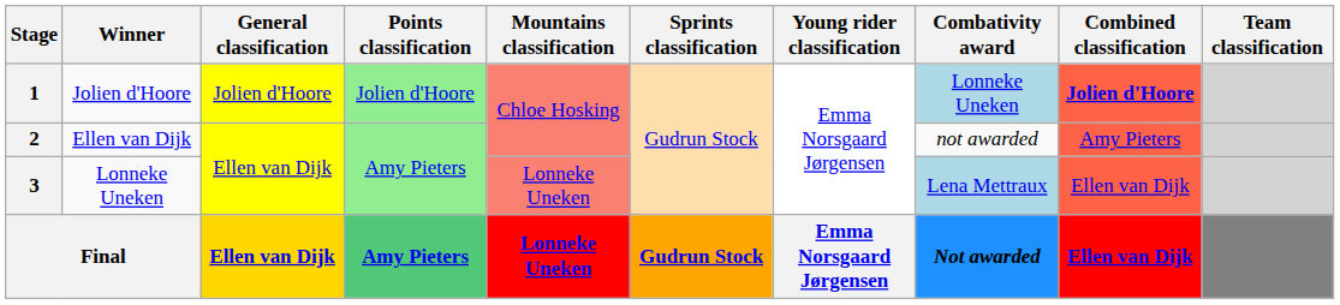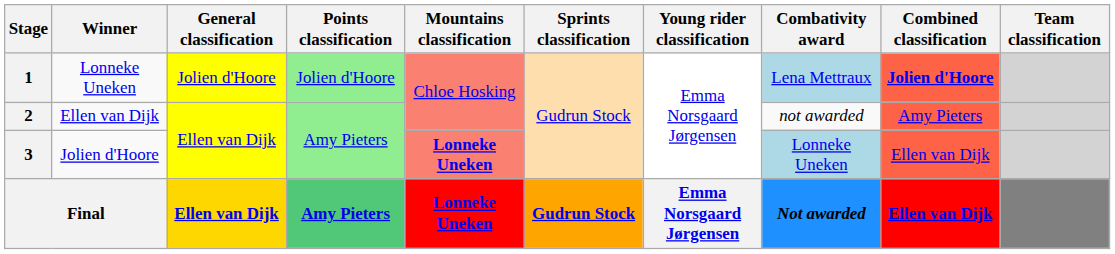1 | Winner: Jolien d'Hoore -> Lonneke Uneken
1 | Combativity award: Lonneke Uneken -> Lena Mettraux
3 | Winner: Lonneke Uneken -> Jolien d'Hoore
3 | Mountains classification: normal -> bold
3 | Combativity award: Lena Mettraux -> Lonneke Uneken
